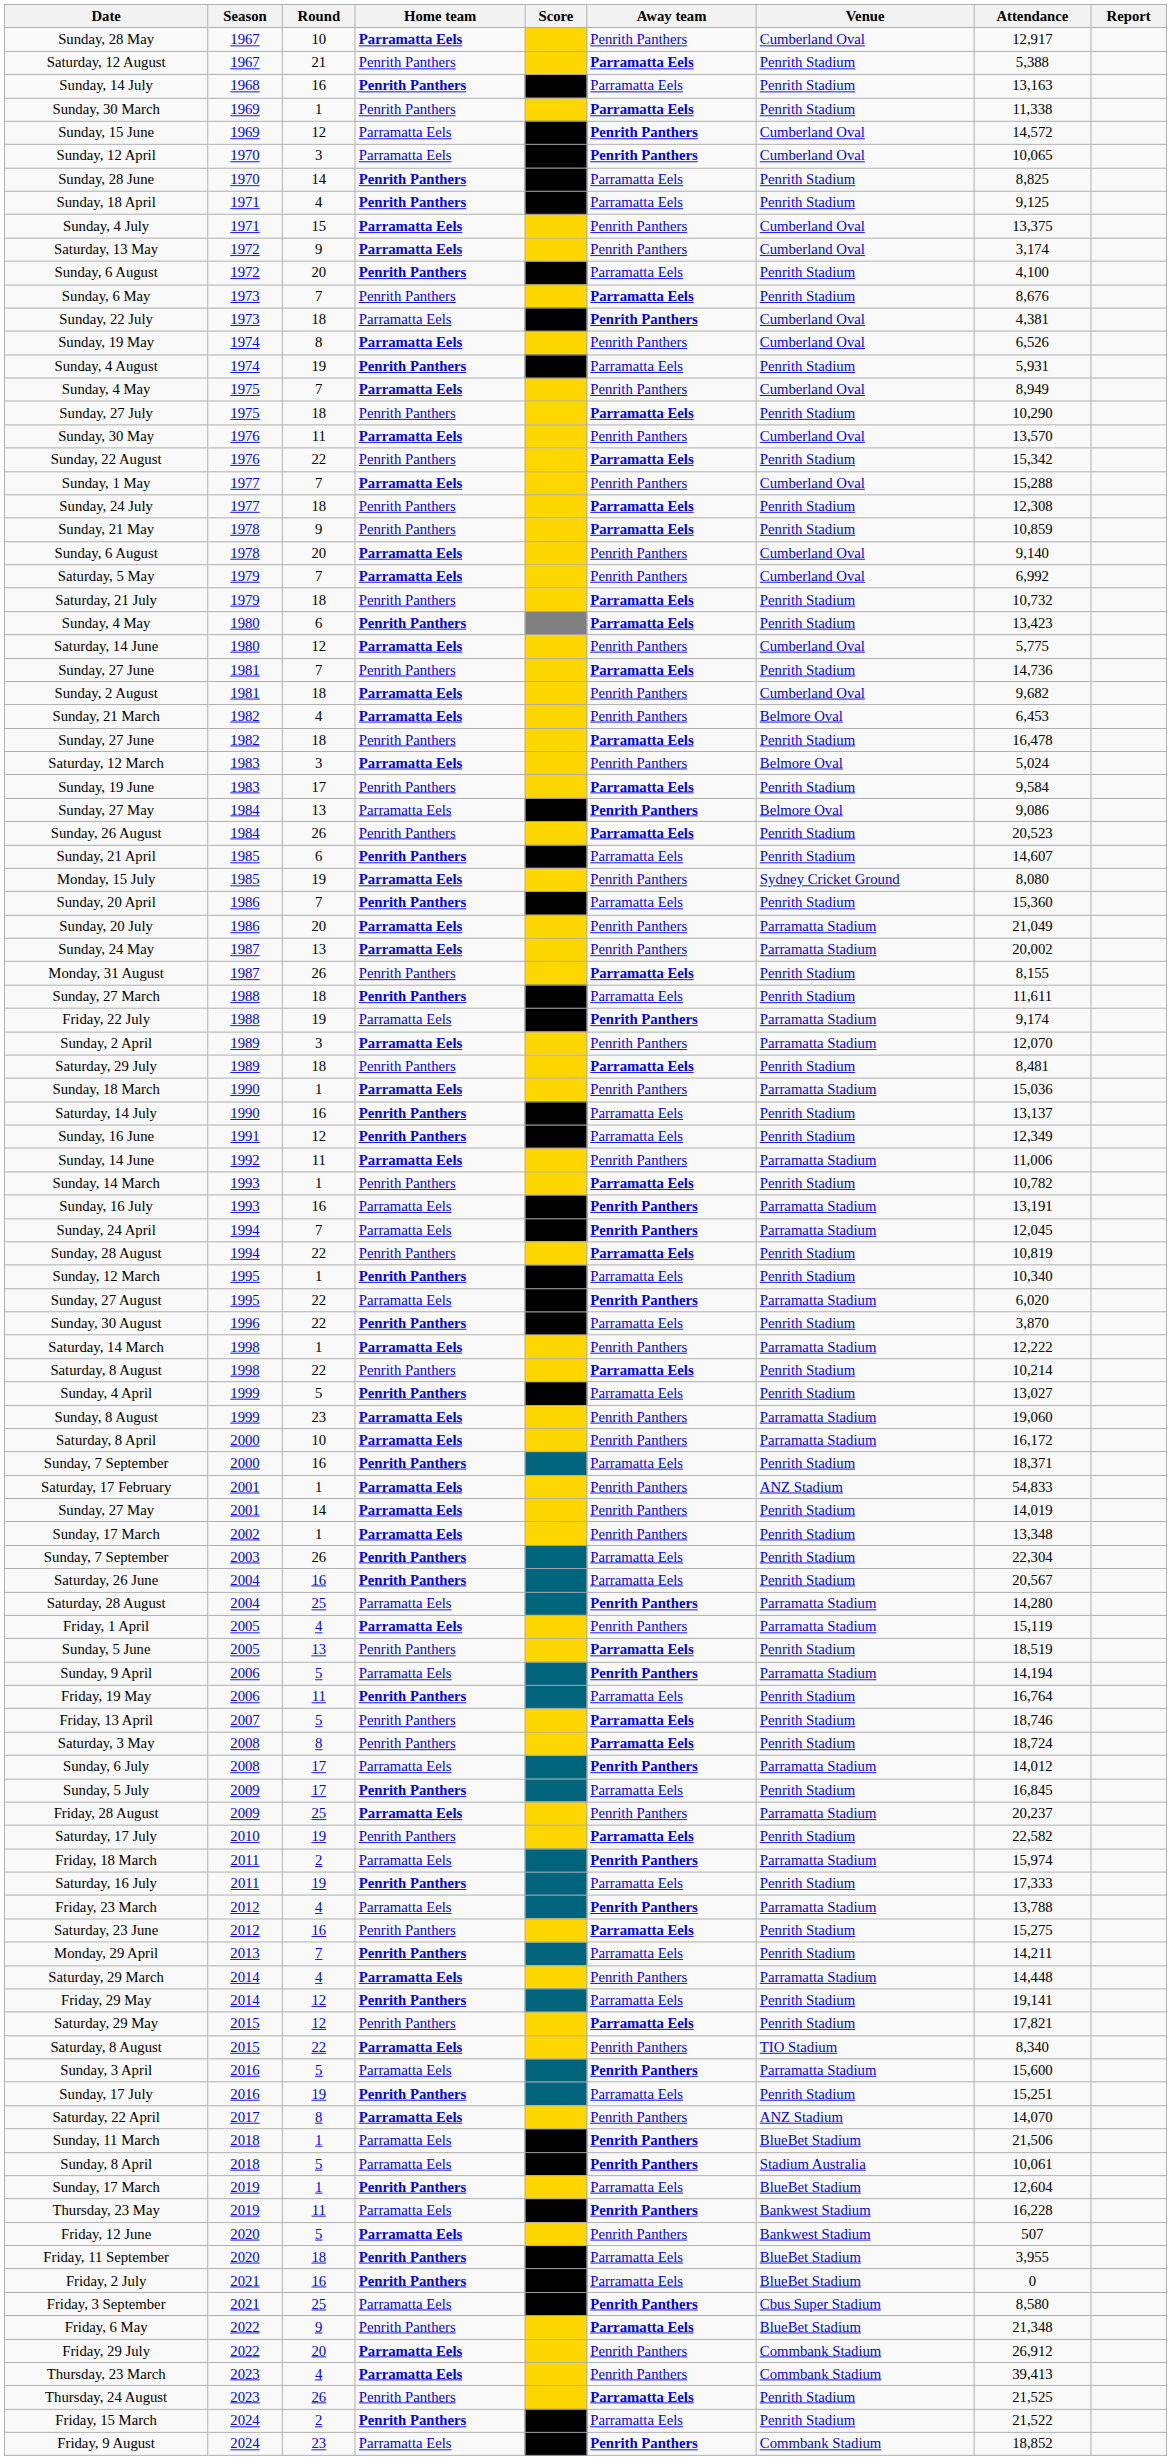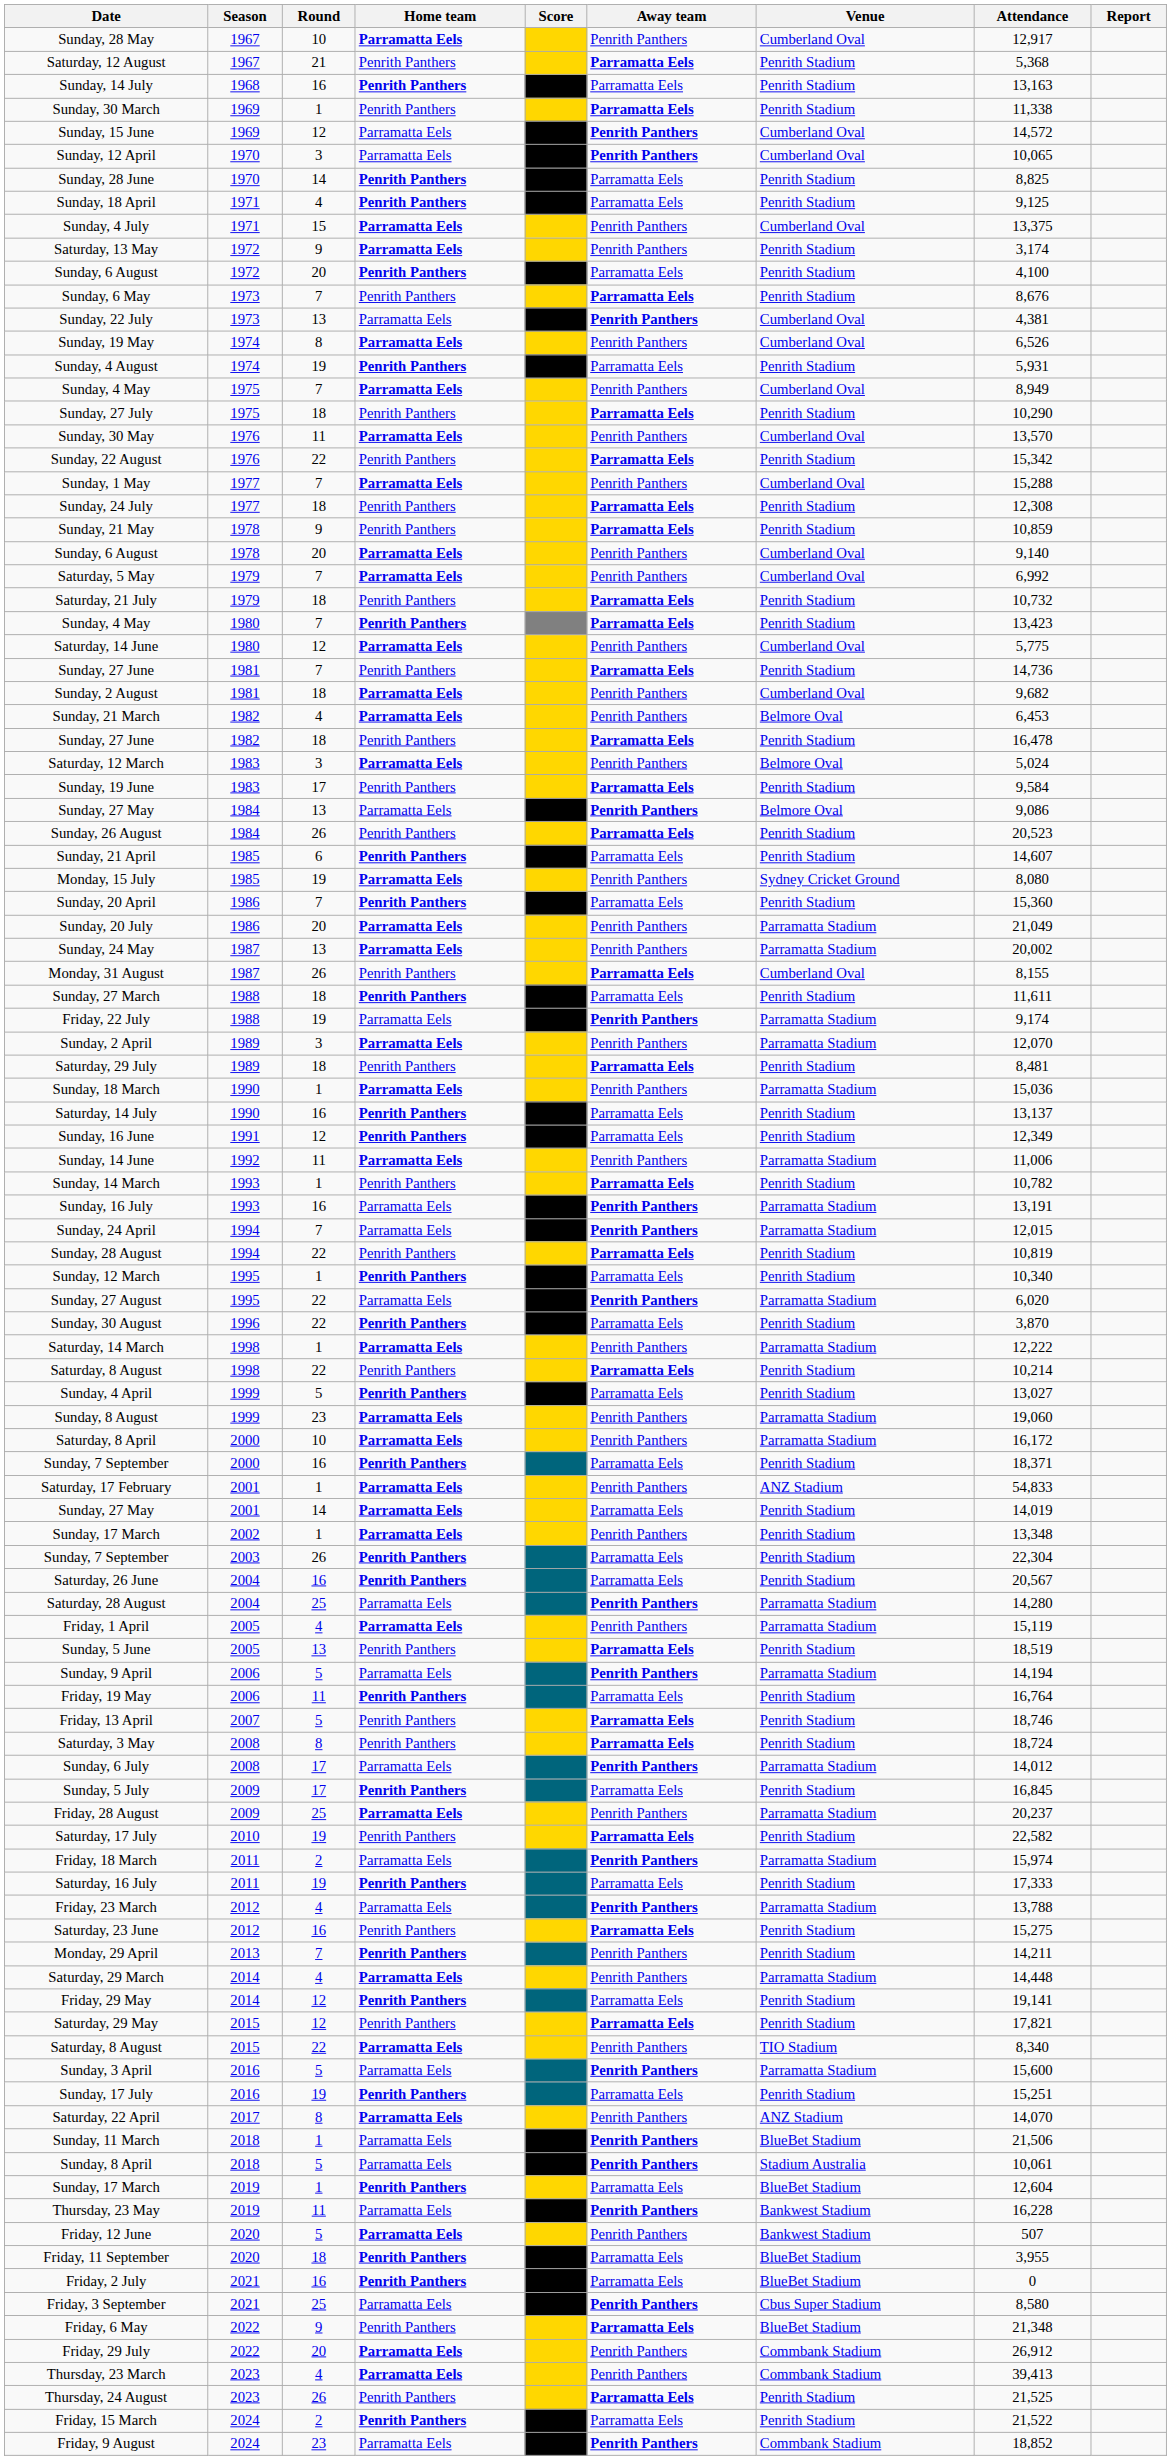Saturday, 12 August | Attendance: 5,388 -> 5,368
Saturday, 13 May | Venue: Cumberland Oval -> Penrith Stadium
Sunday, 22 July | Round: 18 -> 13
Sunday, 4 May / 1980 | Round: 6 -> 7
Monday, 31 August | Venue: Penrith Stadium -> Cumberland Oval
Sunday, 24 April | Attendance: 12,045 -> 12,015
Sunday, 27 May / 2001 | Away team: Penrith Panthers -> Parramatta Eels
Monday, 29 April | Away team: Parramatta Eels -> Penrith Panthers
